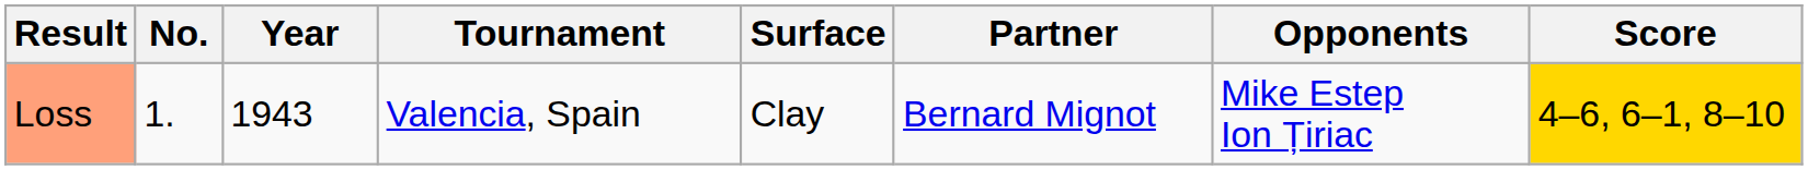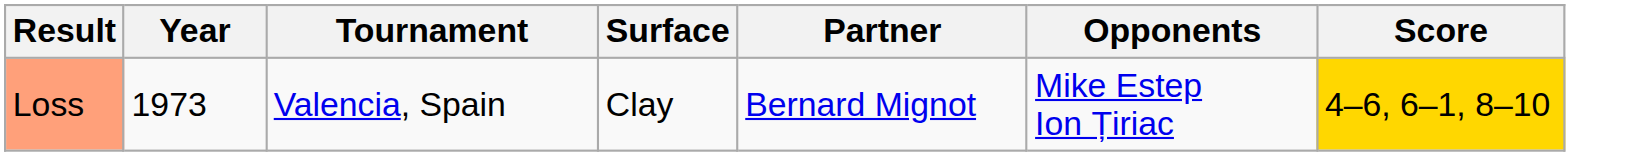- column: No. | 1.
Loss | Year: 1943 -> 1973
